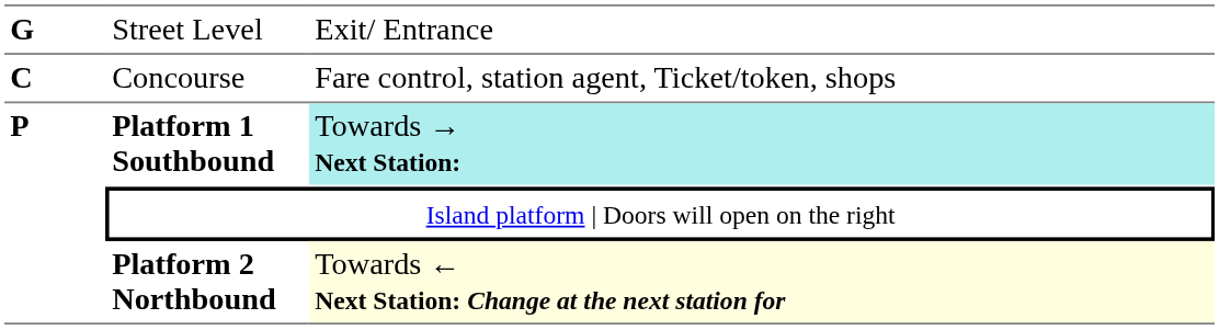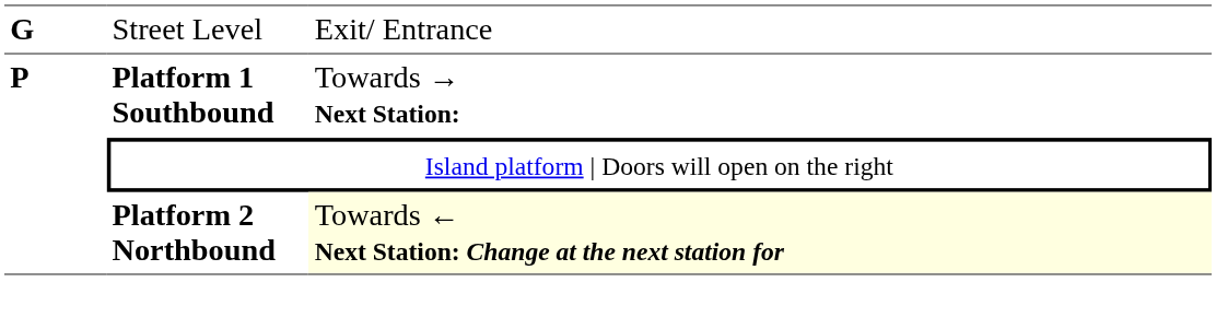- row: C | Concourse | Fare control, station agent, Ticket/token, shops
Platform 1 Southbound | column 3: paleturquoise background -> no background
